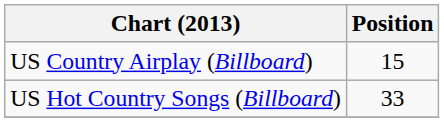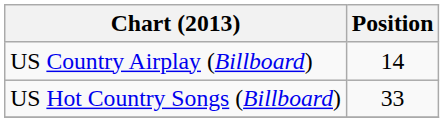US Country Airplay (Billboard) | Position: 15 -> 14
